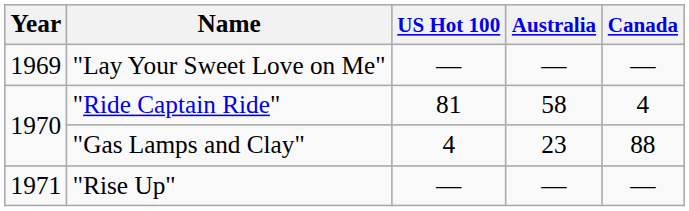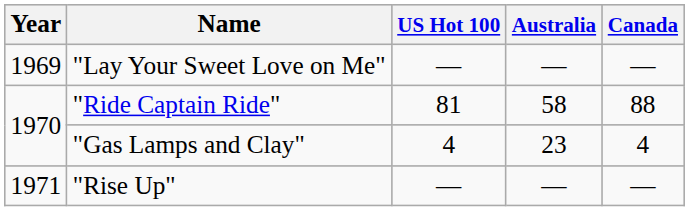"Ride Captain Ride" | Canada: 4 -> 88
"Gas Lamps and Clay" | Canada: 88 -> 4
